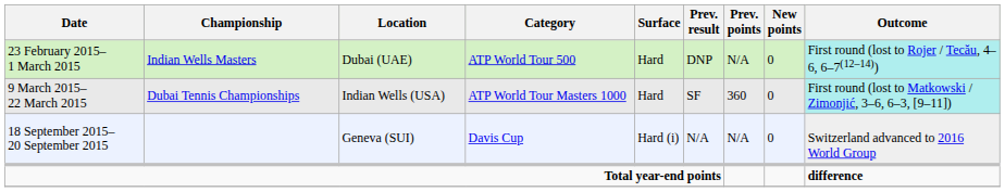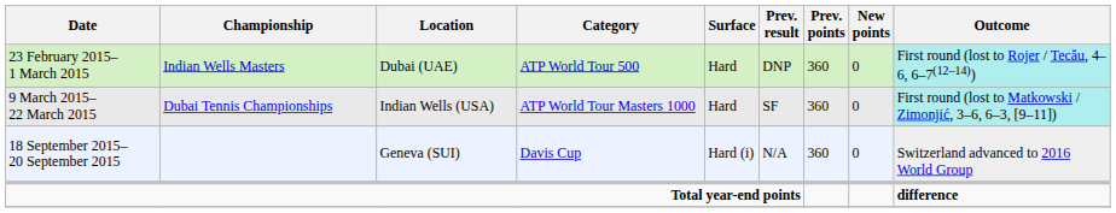23 February 2015– 1 March 2015 | Prev. points: N/A -> 360
18 September 2015– 20 September 2015 | Prev. points: N/A -> 360
